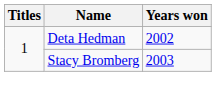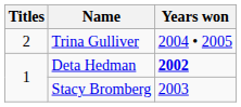+ row: 2 | Trina Gulliver | 2004 • 2005
Deta Hedman | Years won: normal -> bold
